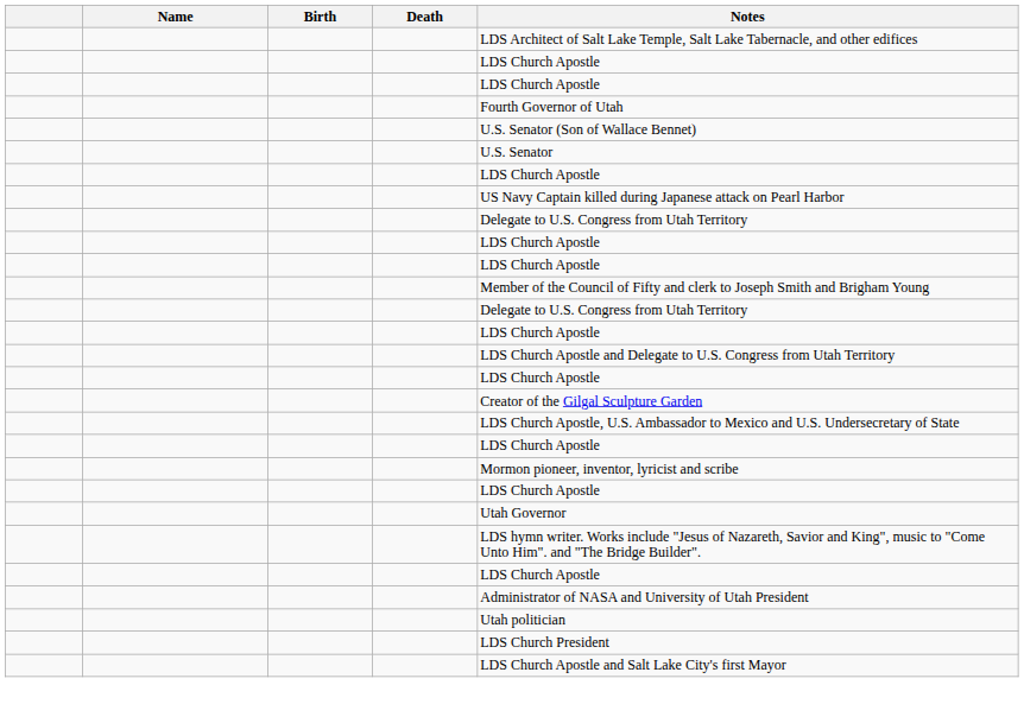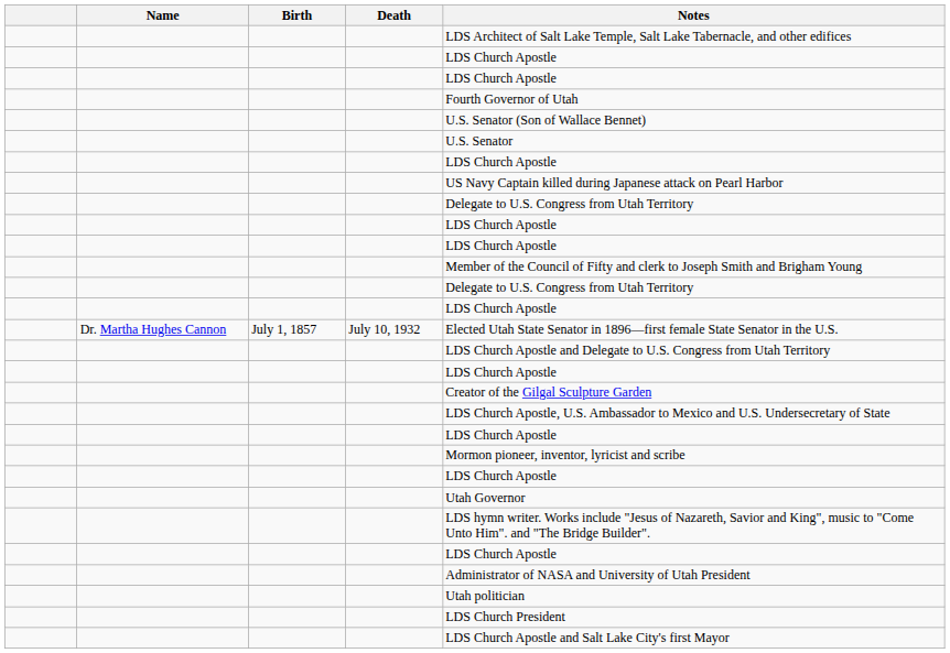+ row: Dr. Martha Hughes Cannon | July 1, 1857 | July 10, 1932 | Elected Utah State Senator in 1896—first female State Senator in the U.S.
